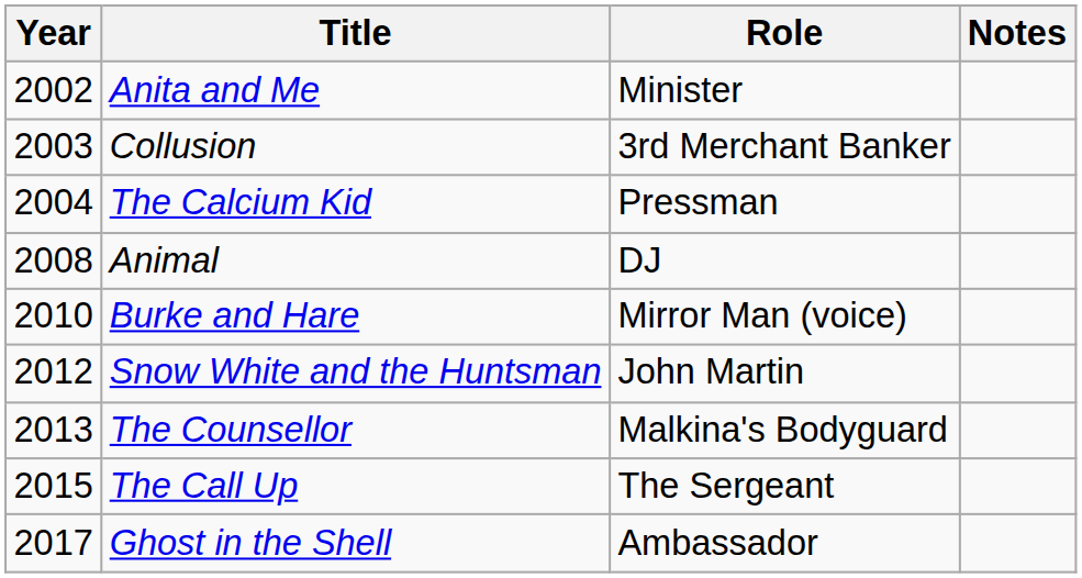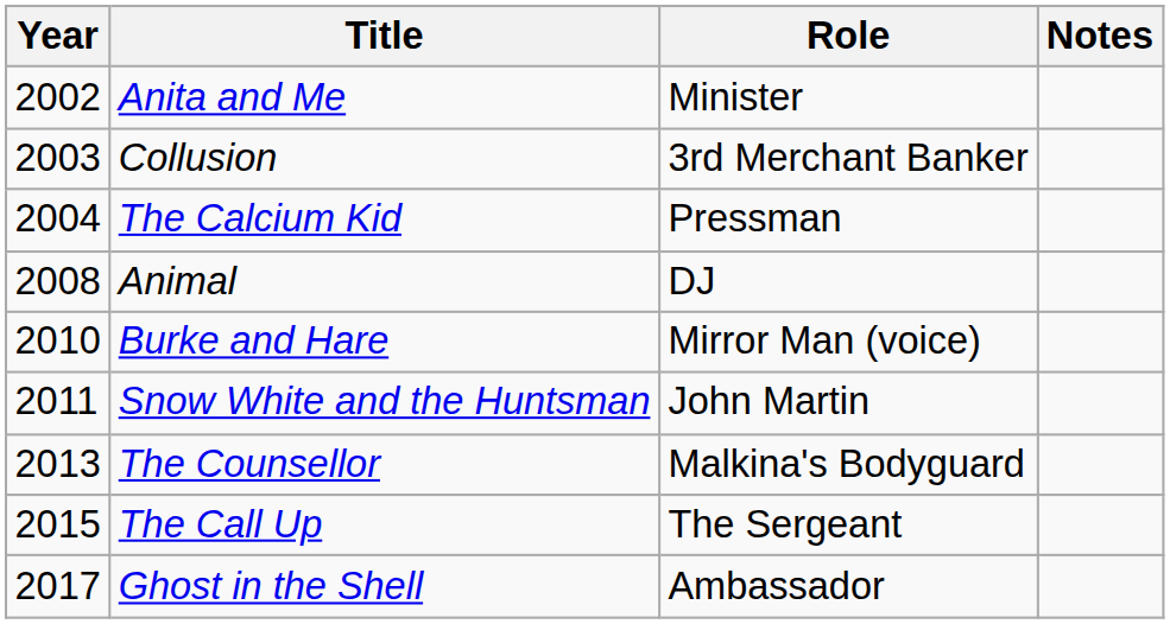Snow White and the Huntsman | Year: 2012 -> 2011
